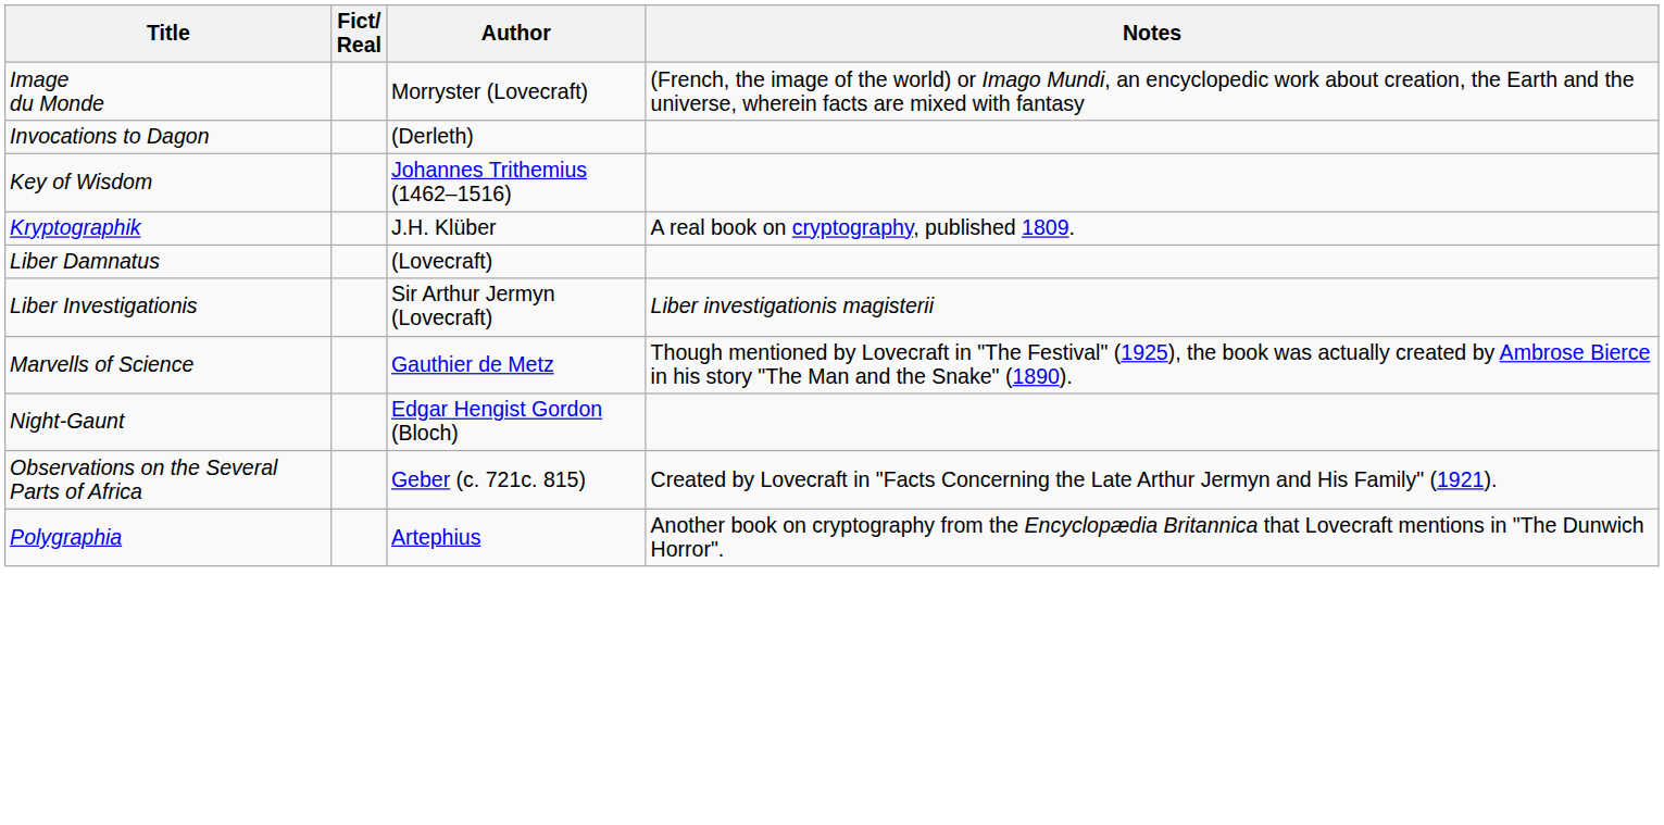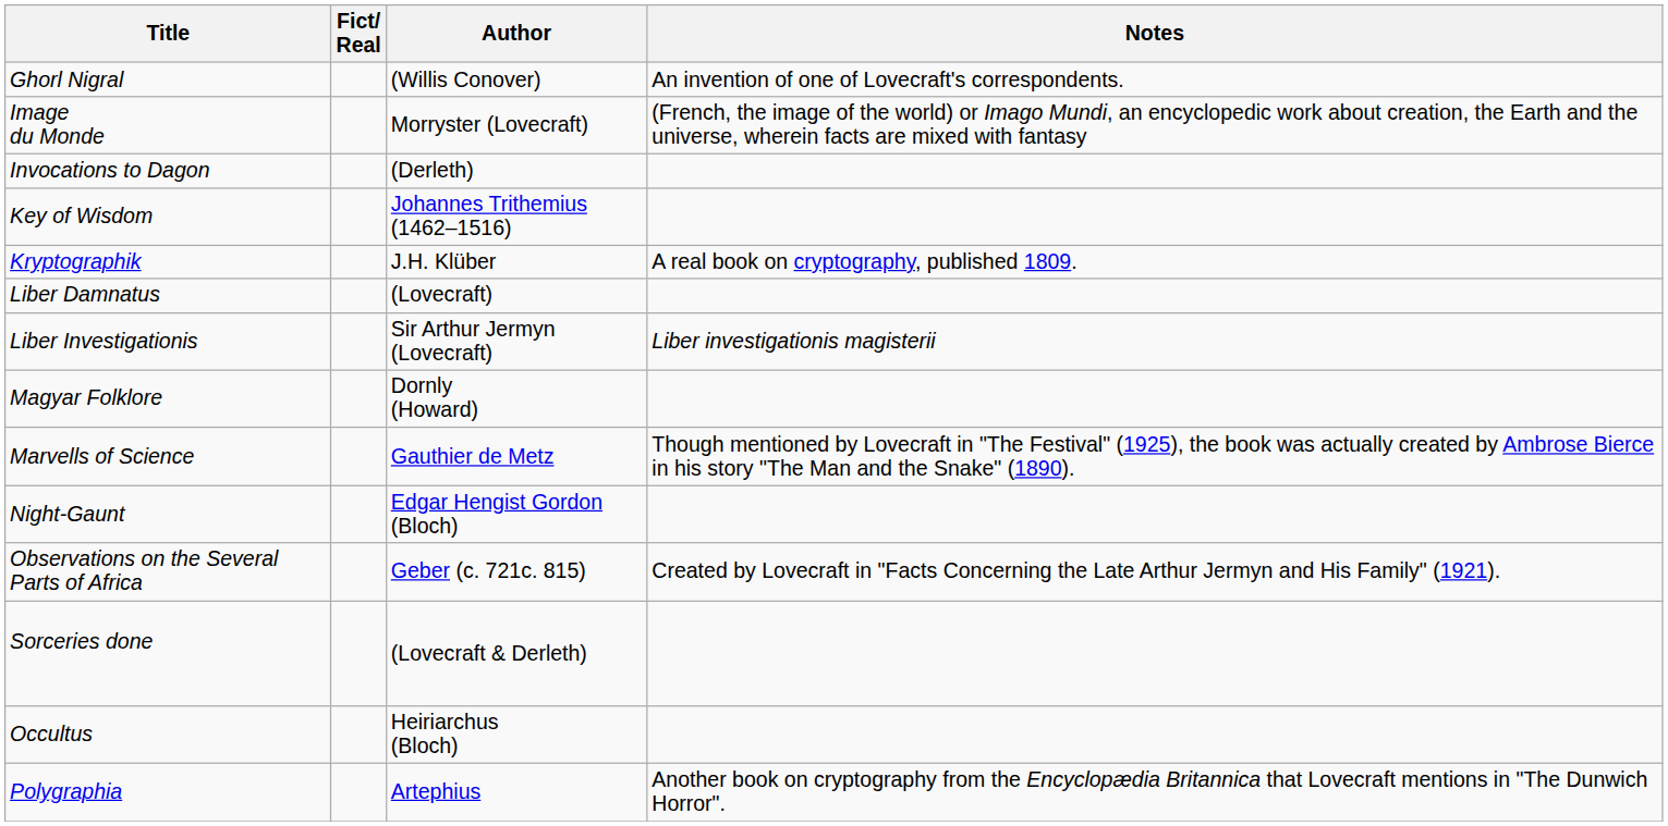+ row: Ghorl Nigral | (Willis Conover) | An invention of one of Lovecraft's correspondents.
+ row: Magyar Folklore | Dornly (Howard)
+ row: Sorceries done | (Lovecraft & Derleth)
+ row: Occultus | Heiriarchus (Bloch)
